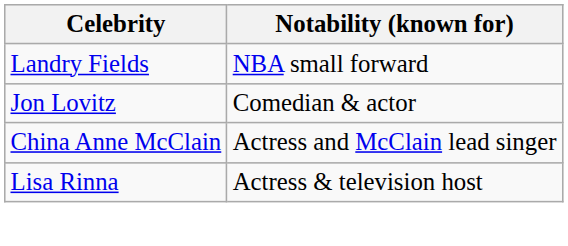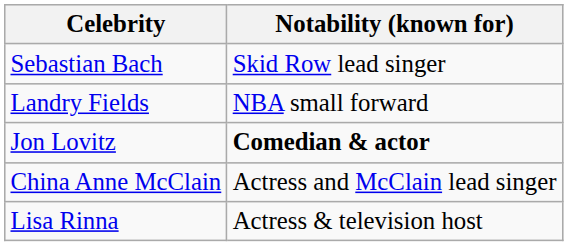+ row: Sebastian Bach | Skid Row lead singer
Jon Lovitz | Notability (known for): normal -> bold
